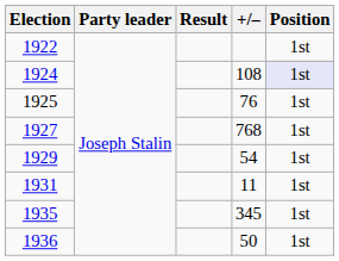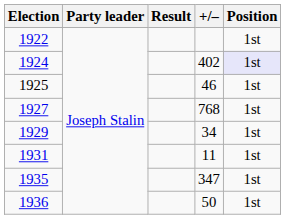1924 | +/–: 108 -> 402
1925 | +/–: 76 -> 46
1929 | +/–: 54 -> 34
1935 | +/–: 345 -> 347
